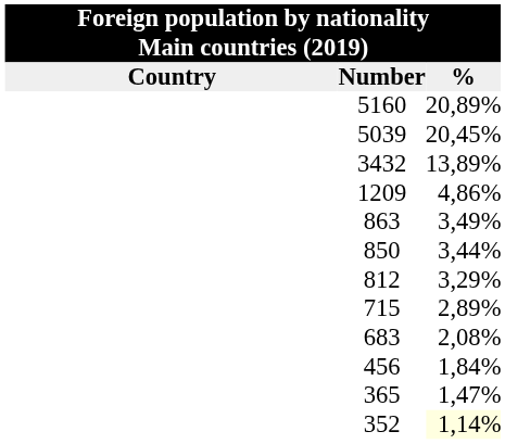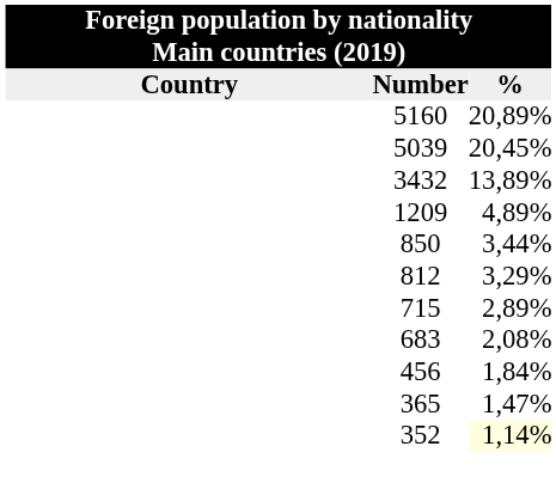1209 | %: 4,86% -> 4,89%
- row: 863 | 3,49%
